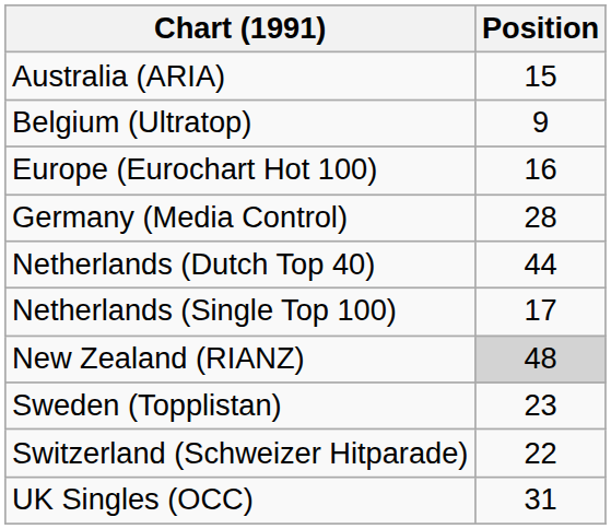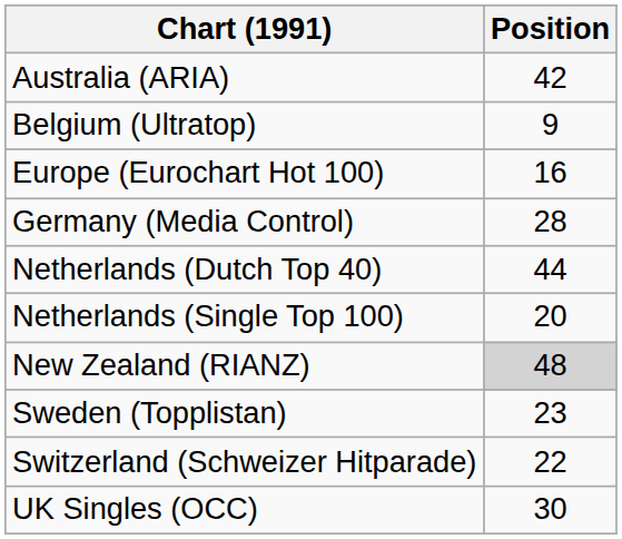Australia (ARIA) | Position: 15 -> 42
Netherlands (Single Top 100) | Position: 17 -> 20
UK Singles (OCC) | Position: 31 -> 30
